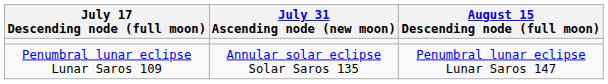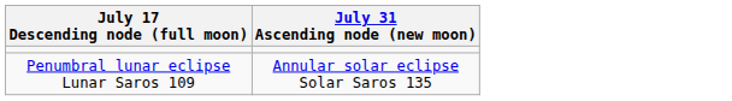- column: August 15 Descending node (full moon) | Penumbral lunar eclipse Lunar Saros 147
